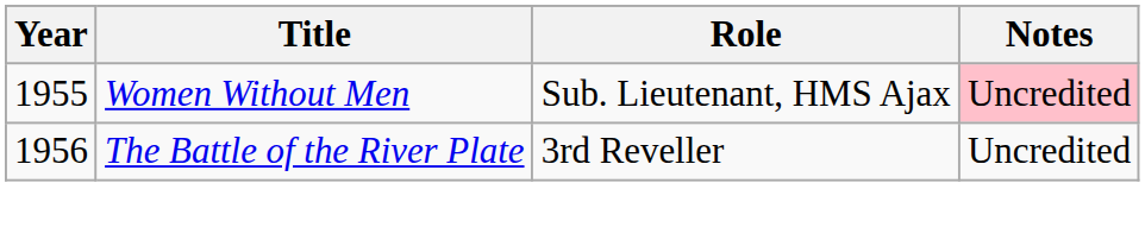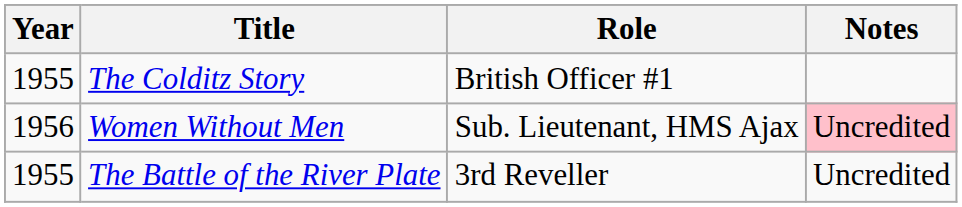+ row: 1955 | The Colditz Story | British Officer #1
Women Without Men | Year: 1955 -> 1956
The Battle of the River Plate | Year: 1956 -> 1955
